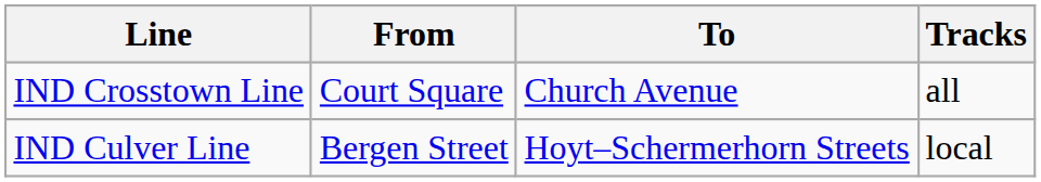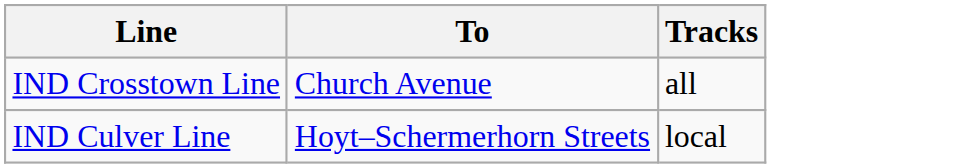- column: From | Court Square | Bergen Street
